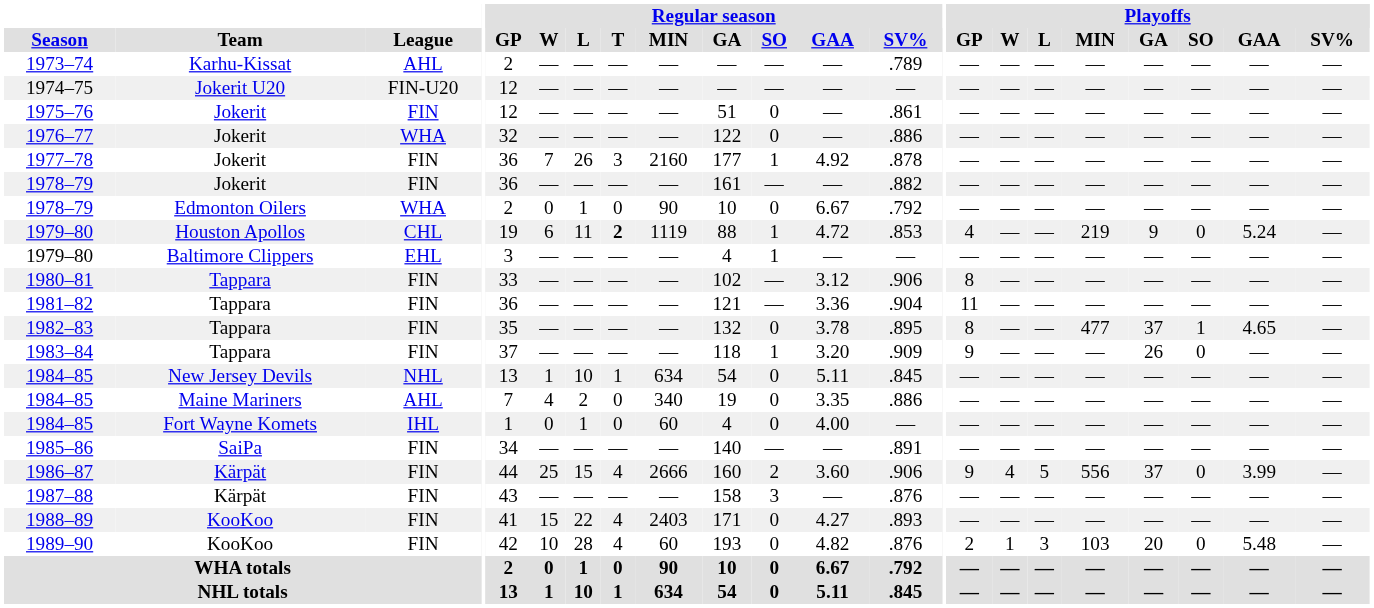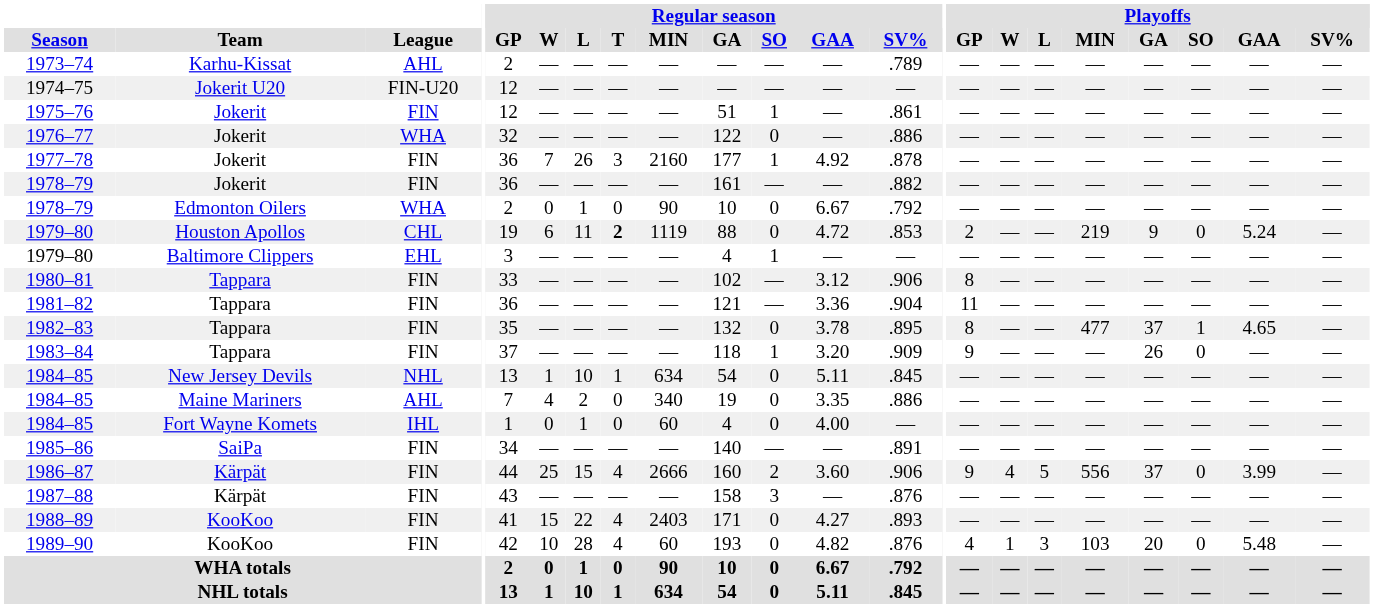1975–76 | Regular season / SO: 0 -> 1
1979–80 / Houston Apollos | Regular season / SO: 1 -> 0
1979–80 / Houston Apollos | Playoffs / GP: 4 -> 2
1989–90 | Playoffs / GP: 2 -> 4
